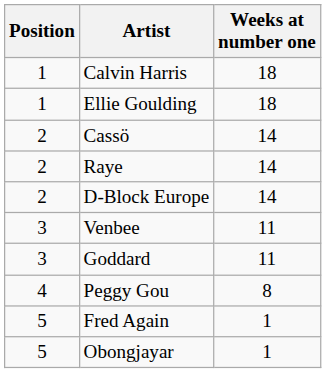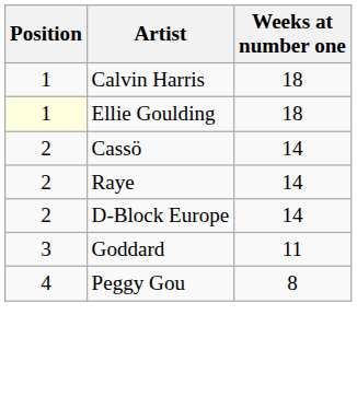Ellie Goulding | Position: no background -> lightyellow background
- row: 3 | Venbee | 11
- row: 5 | Fred Again | 1
- row: 5 | Obongjayar | 1
